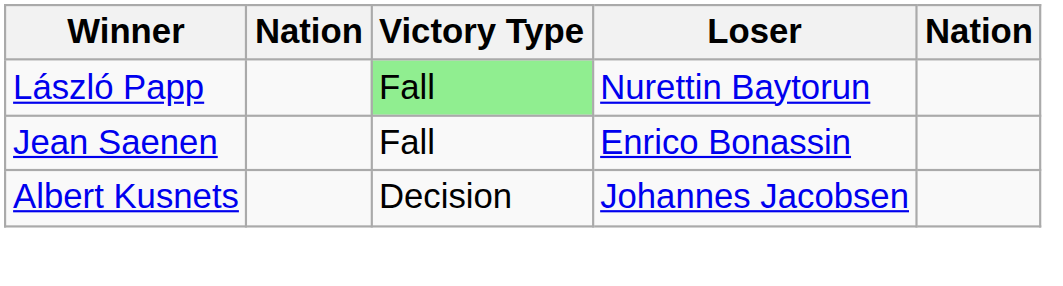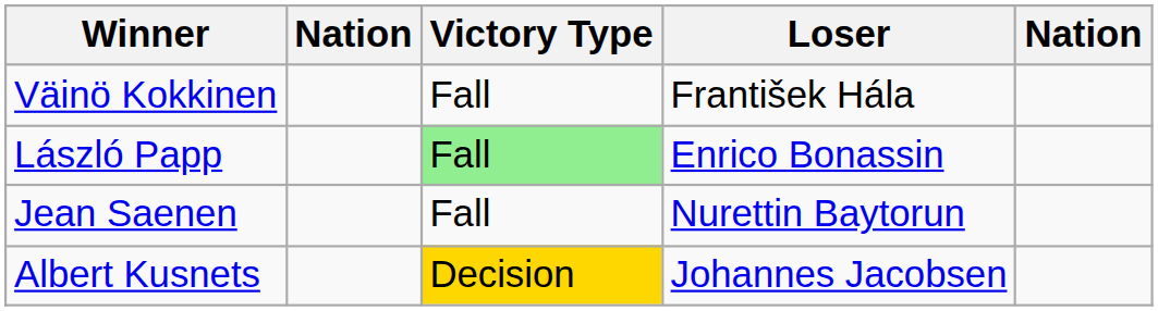+ row: Väinö Kokkinen | Fall | František Hála
László Papp | Loser: Nurettin Baytorun -> Enrico Bonassin
Jean Saenen | Loser: Enrico Bonassin -> Nurettin Baytorun
Albert Kusnets | Victory Type: no background -> gold background
